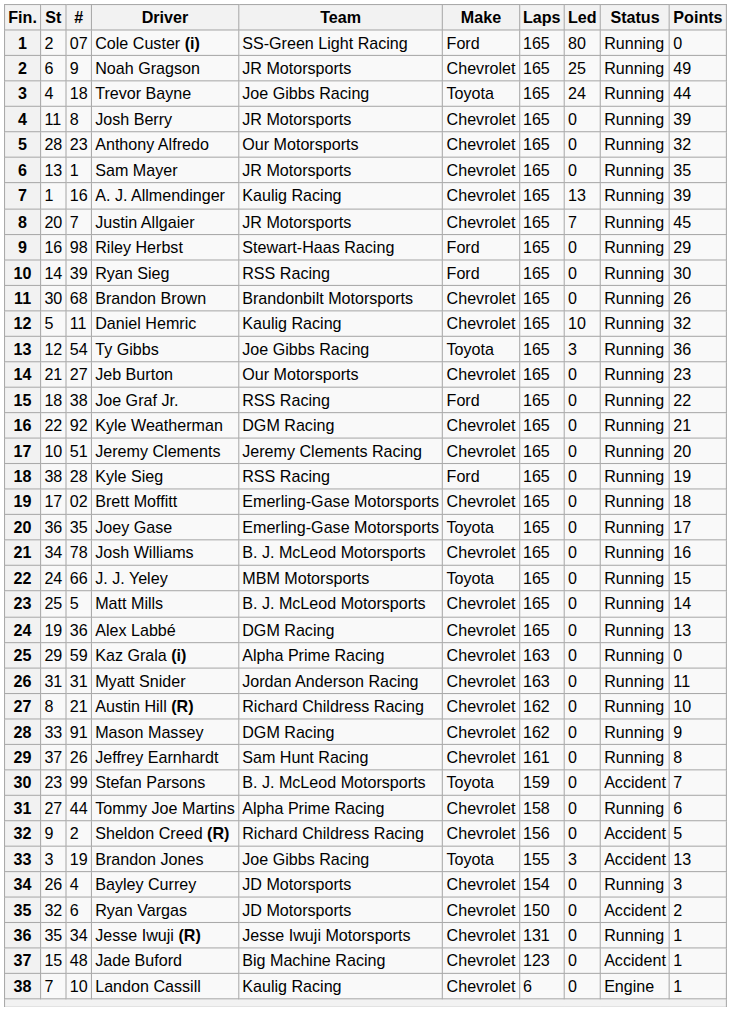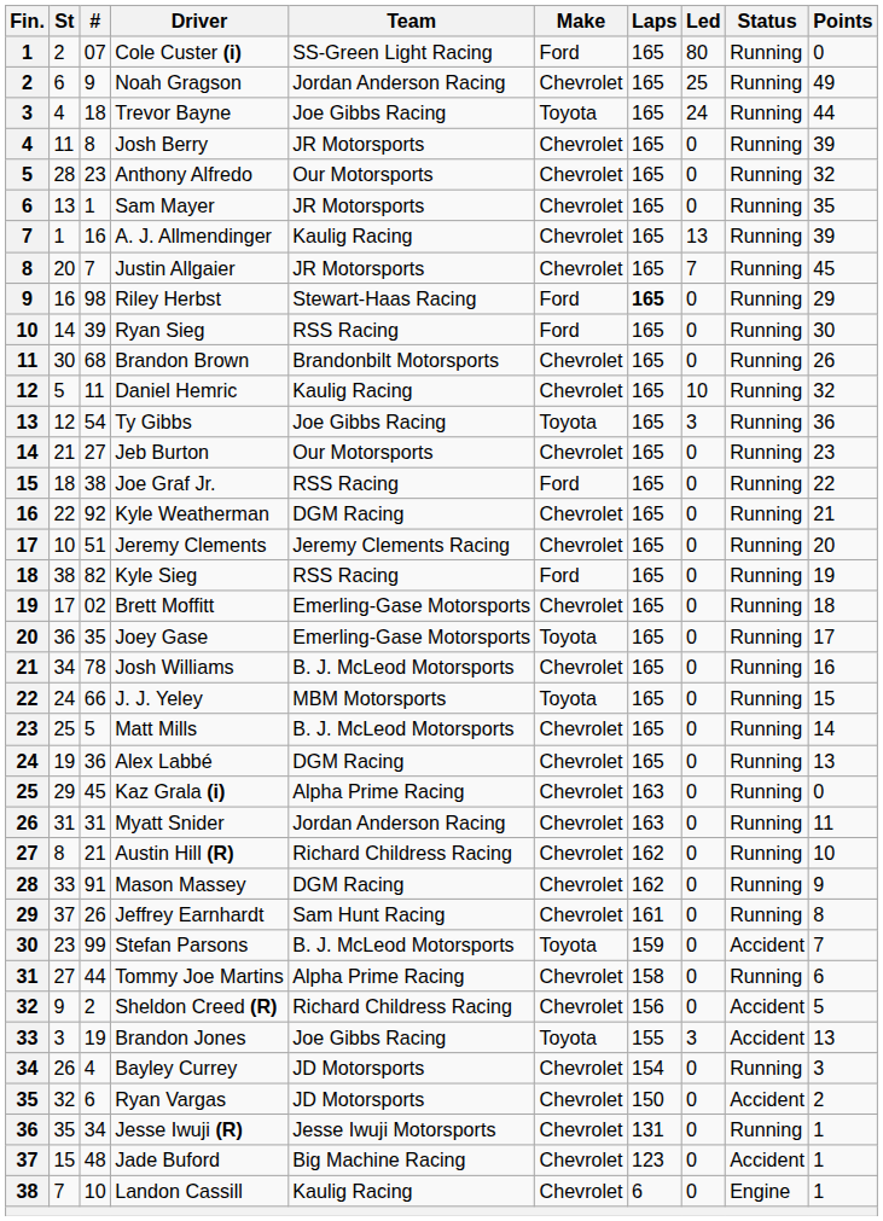Noah Gragson | Team: JR Motorsports -> Jordan Anderson Racing
Riley Herbst | Laps: normal -> bold
Kyle Sieg | #: 28 -> 82
Kaz Grala (i) | #: 59 -> 45
